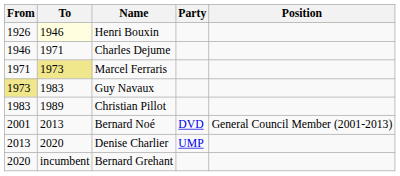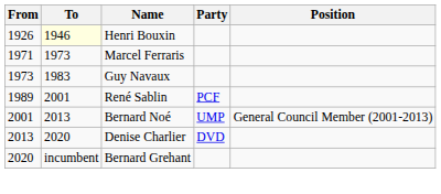- row: 1946 | 1971 | Charles Dejume
Marcel Ferraris | To: khaki background -> no background
Guy Navaux | From: khaki background -> no background
- row: 1983 | 1989 | Christian Pillot
+ row: 1989 | 2001 | René Sablin | PCF
Bernard Noé | Party: DVD -> UMP
Denise Charlier | Party: UMP -> DVD
